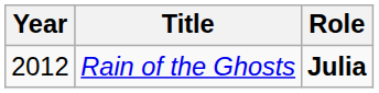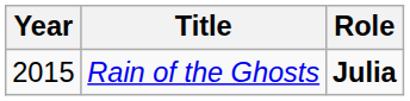Rain of the Ghosts | Year: 2012 -> 2015
